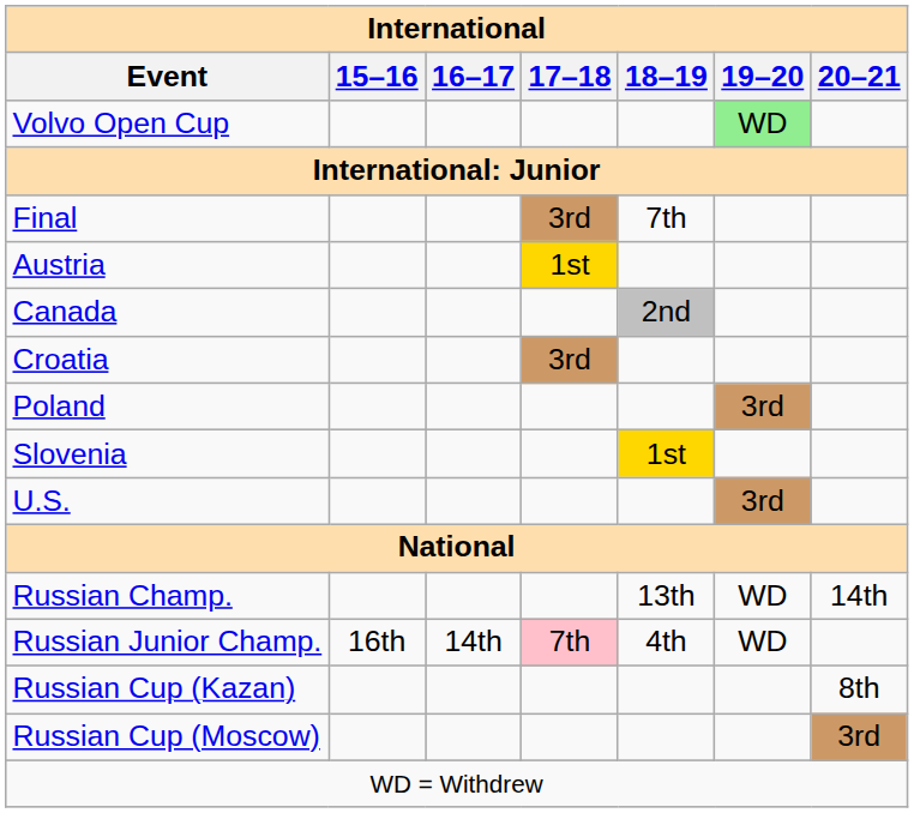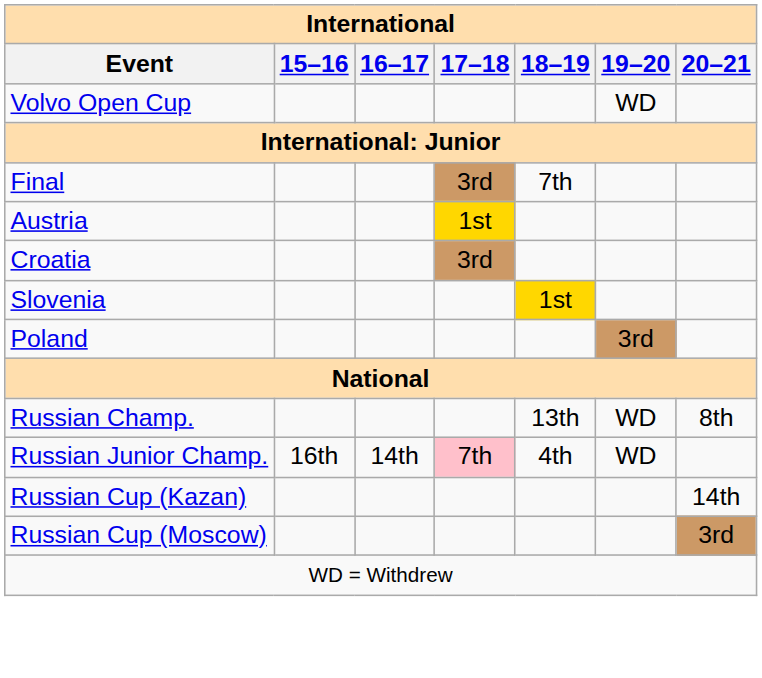Volvo Open Cup | 19–20: lightgreen background -> no background
- row: Canada | 2nd
rows swapped: Poland <-> Slovenia
- row: U.S. | 3rd
Russian Champ. | 20–21: 14th -> 8th
Russian Cup (Kazan) | 20–21: 8th -> 14th
